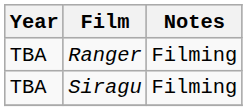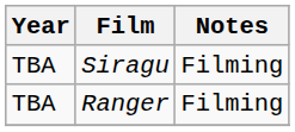rows swapped: Ranger <-> Siragu
